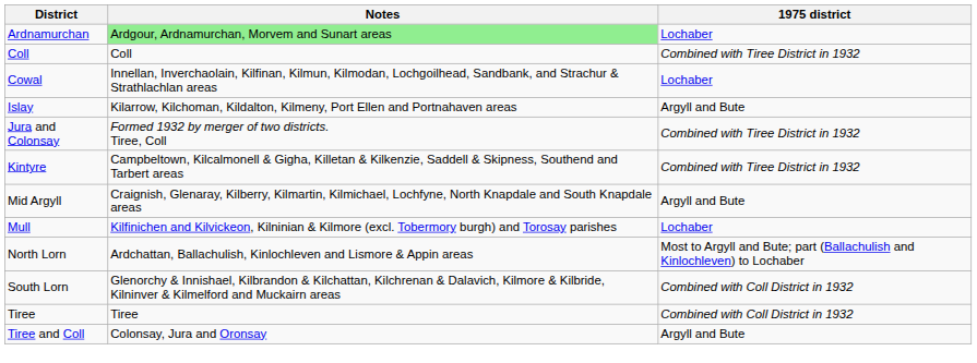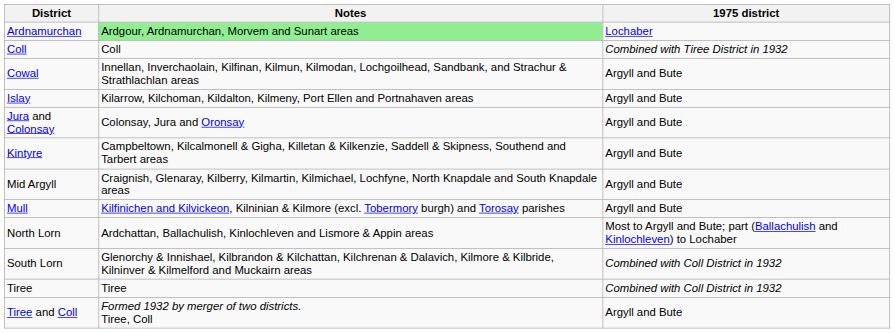Cowal | 1975 district: Lochaber -> Argyll and Bute
Jura and Colonsay | Notes: Formed 1932 by merger of two districts. Tiree, Coll -> Colonsay, Jura and Oronsay
Jura and Colonsay | 1975 district: Combined with Tiree District in 1932 -> Argyll and Bute
Kintyre | 1975 district: Combined with Tiree District in 1932 -> Argyll and Bute
Mull | 1975 district: Lochaber -> Argyll and Bute
Tiree and Coll | Notes: Colonsay, Jura and Oronsay -> Formed 1932 by merger of two districts. Tiree, Coll
